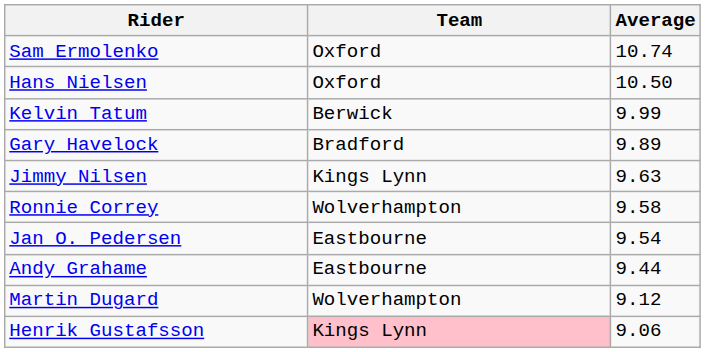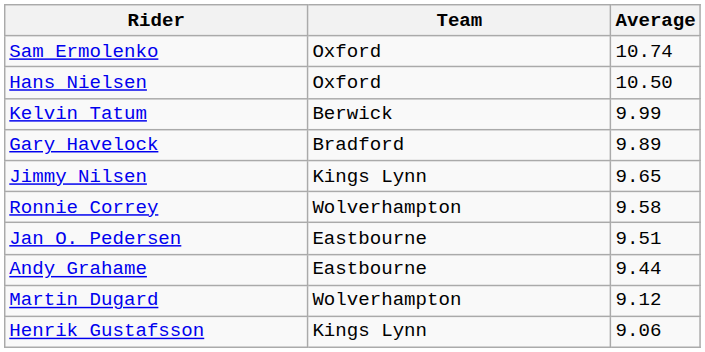Jimmy Nilsen | Average: 9.63 -> 9.65
Jan O. Pedersen | Average: 9.54 -> 9.51
Henrik Gustafsson | Team: pink background -> no background
